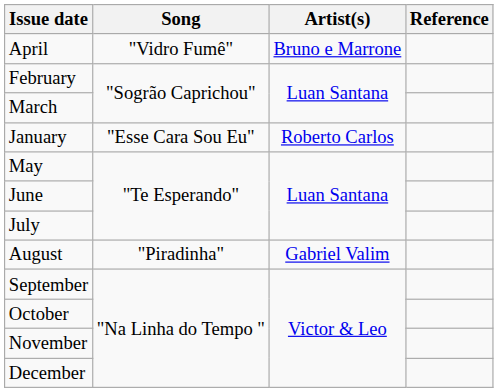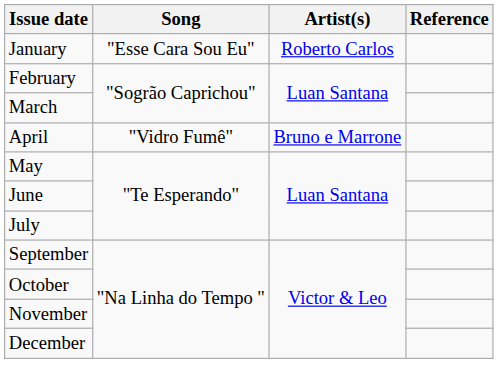rows swapped: January <-> April
- row: August | "Piradinha" | Gabriel Valim
